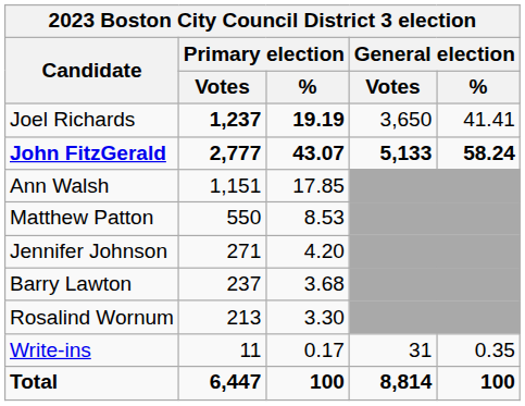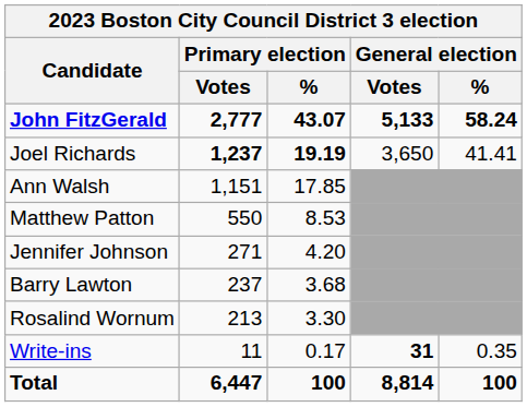rows swapped: John FitzGerald <-> Joel Richards
Write-ins | General election / Votes: normal -> bold
